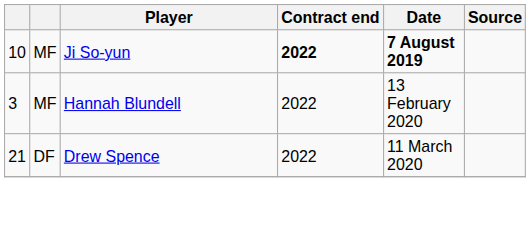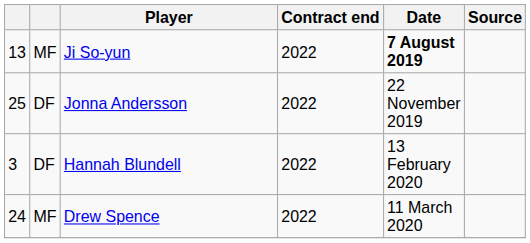Ji So-yun | column 1: 10 -> 13
Ji So-yun | Contract end: bold -> normal
+ row: 25 | DF | Jonna Andersson | 2022 | 22 November 2019
Hannah Blundell | column 2: MF -> DF
Drew Spence | column 1: 21 -> 24
Drew Spence | column 2: DF -> MF
